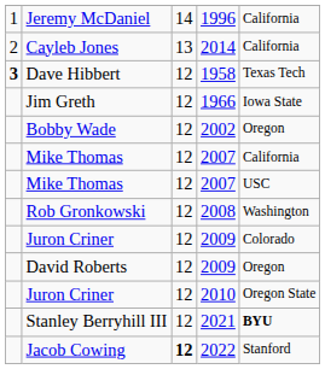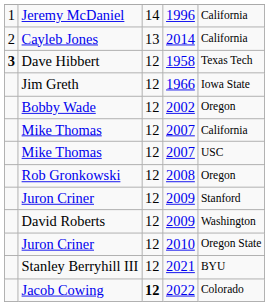Rob Gronkowski | column 5: Washington -> Oregon
Juron Criner / 2009 | column 5: Colorado -> Stanford
David Roberts | column 5: Oregon -> Washington
Stanley Berryhill III | column 5: bold -> normal
Jacob Cowing | column 5: Stanford -> Colorado
